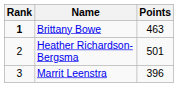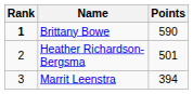Brittany Bowe | Points: 463 -> 590
Marrit Leenstra | Points: 396 -> 394
